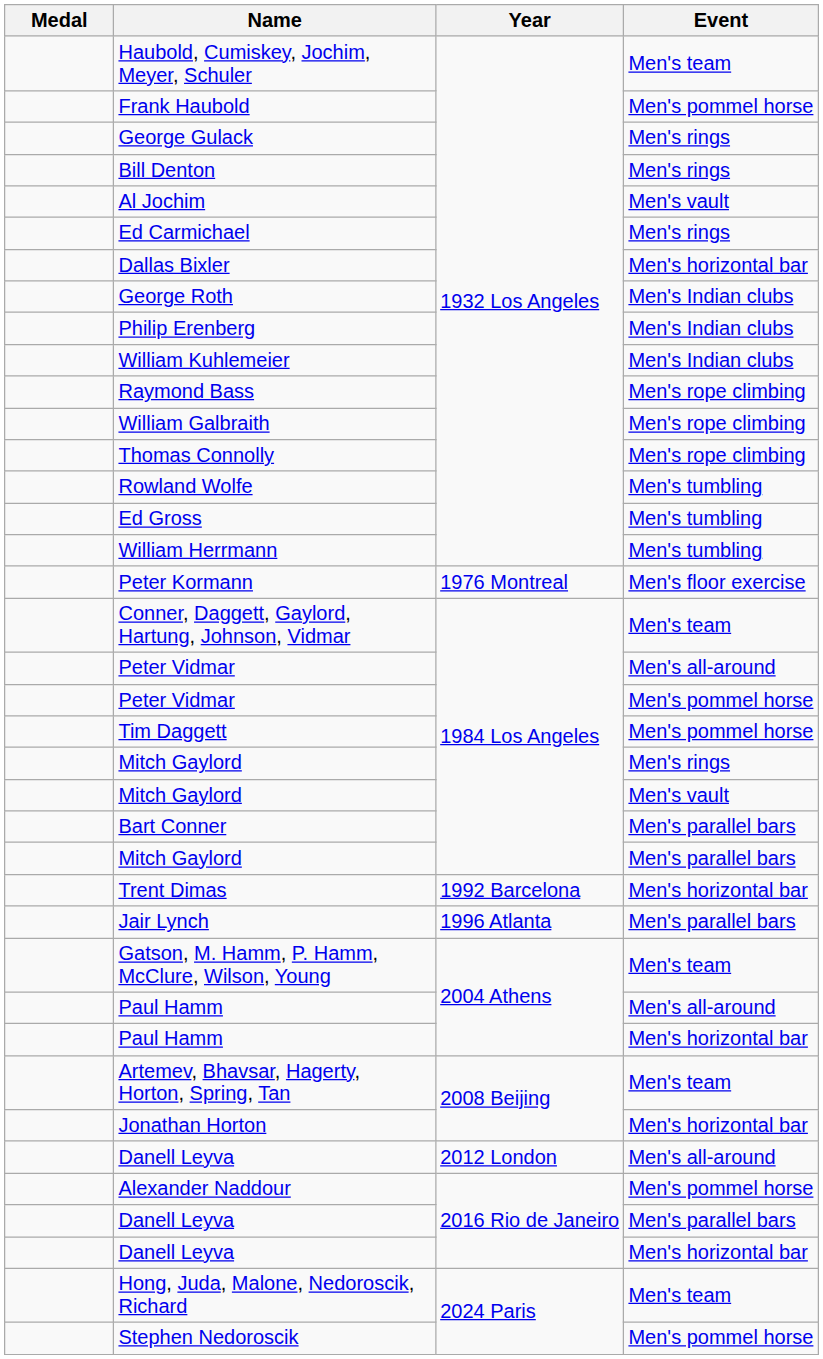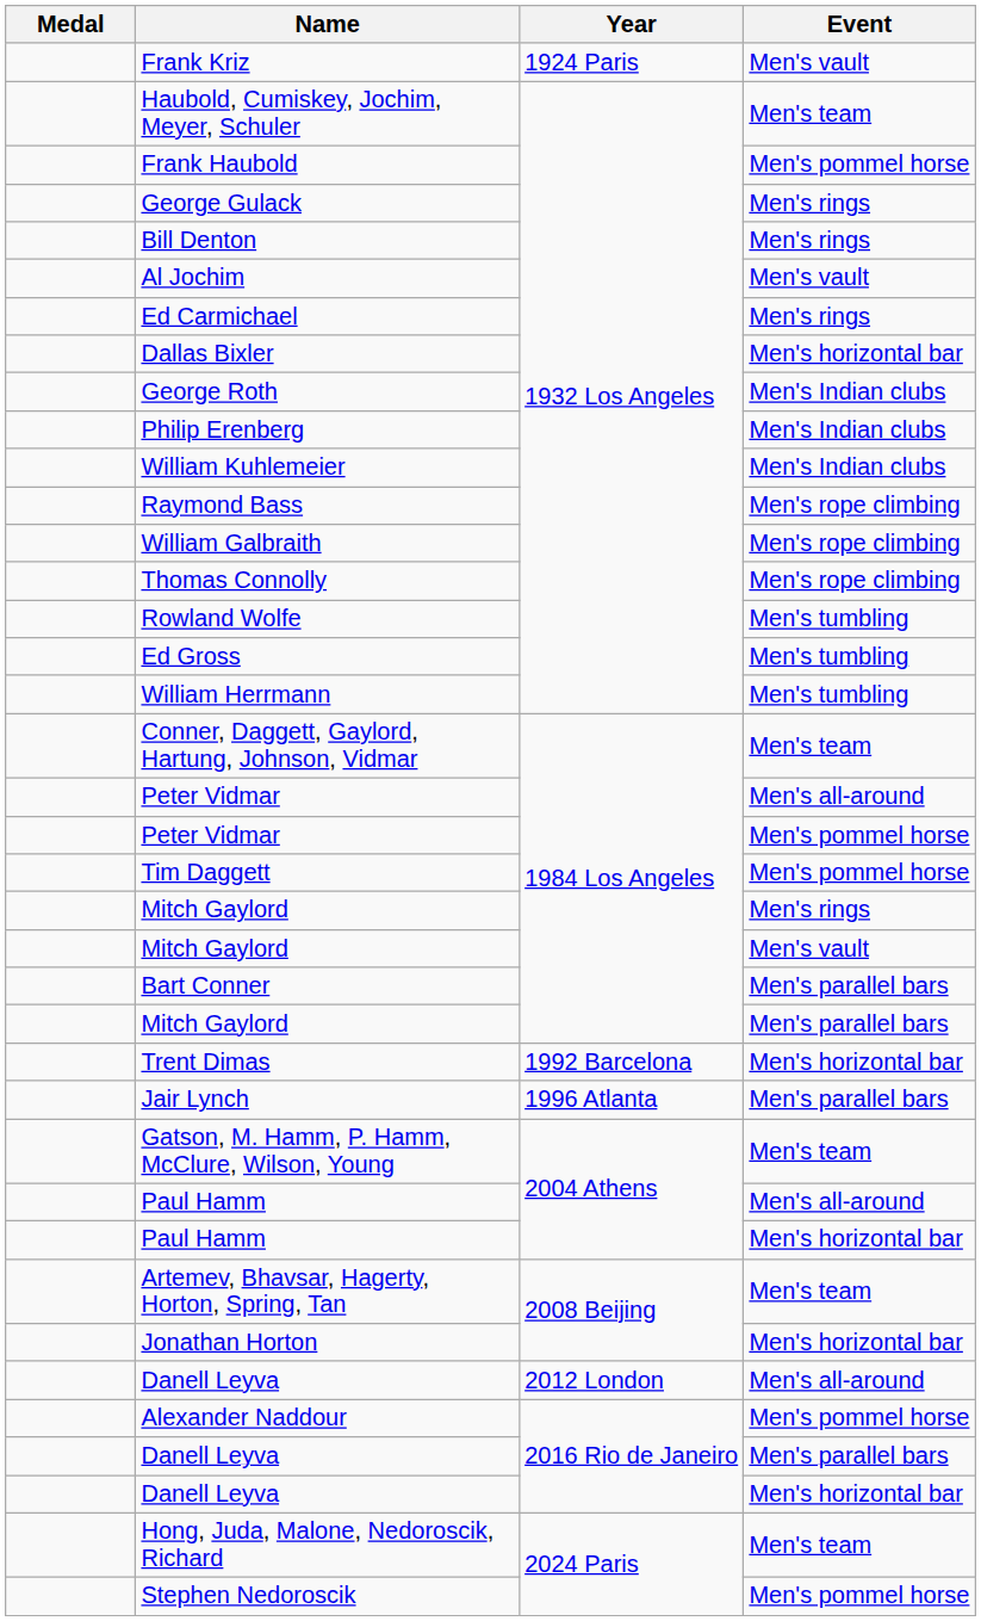+ row: Frank Kriz | 1924 Paris | Men's vault
- row: Peter Kormann | 1976 Montreal | Men's floor exercise
